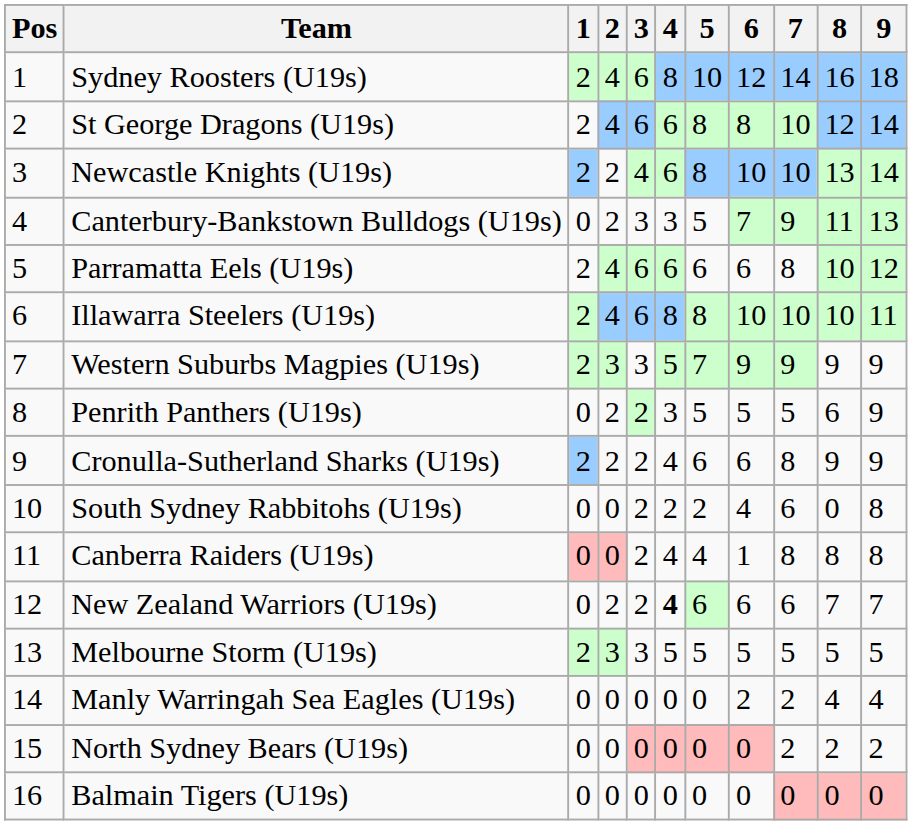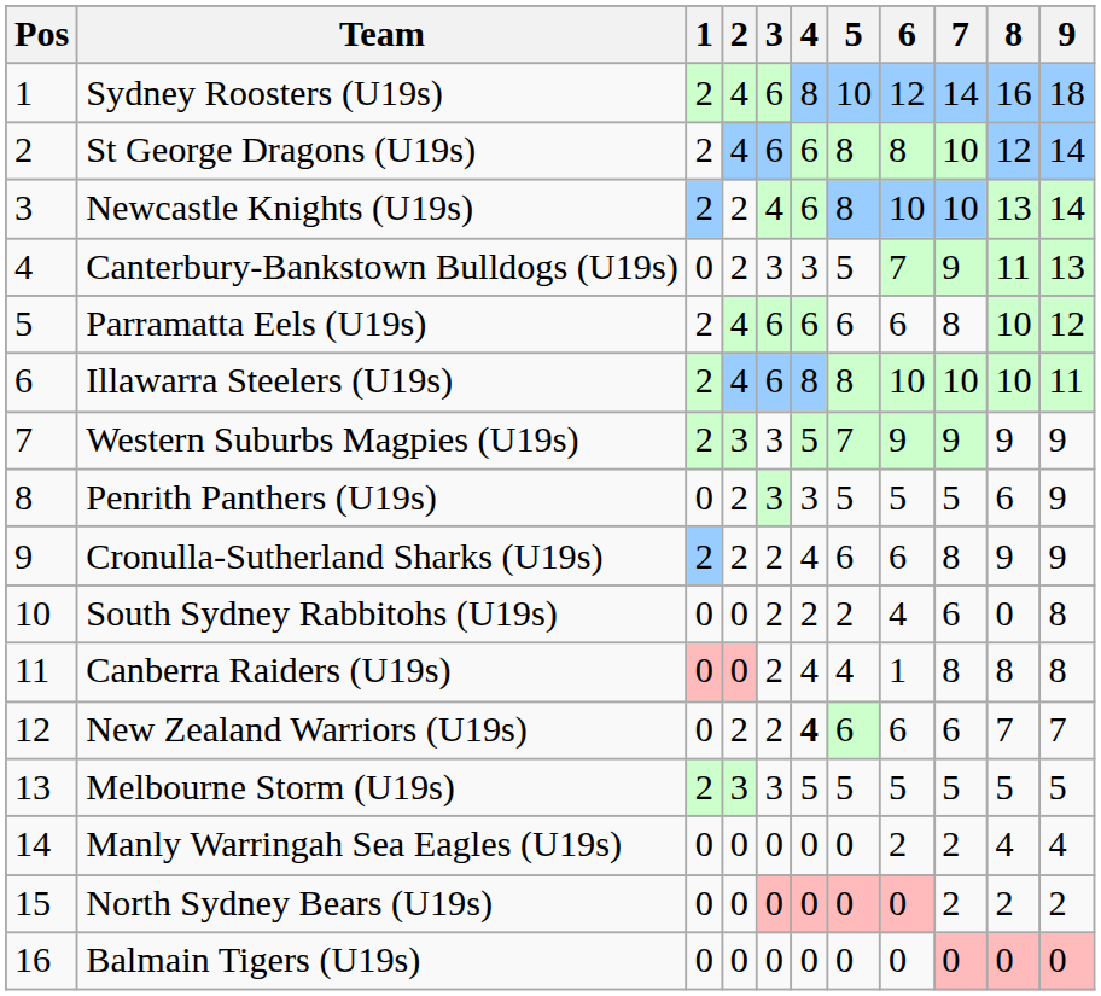Penrith Panthers (U19s) | 3: 2 -> 3
